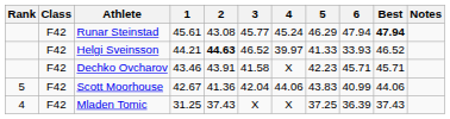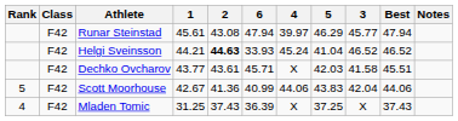columns swapped: 3 <-> 6
Runar Steinstad | 4: 45.24 -> 39.97
Runar Steinstad | Best: bold -> normal
Helgi Sveinsson | 4: 39.97 -> 45.24
Helgi Sveinsson | 5: 41.33 -> 41.04
Dechko Ovcharov | 1: 43.46 -> 43.77
Dechko Ovcharov | 2: 43.91 -> 43.61
Dechko Ovcharov | 5: 42.23 -> 42.03
Dechko Ovcharov | Best: 45.71 -> 45.51
